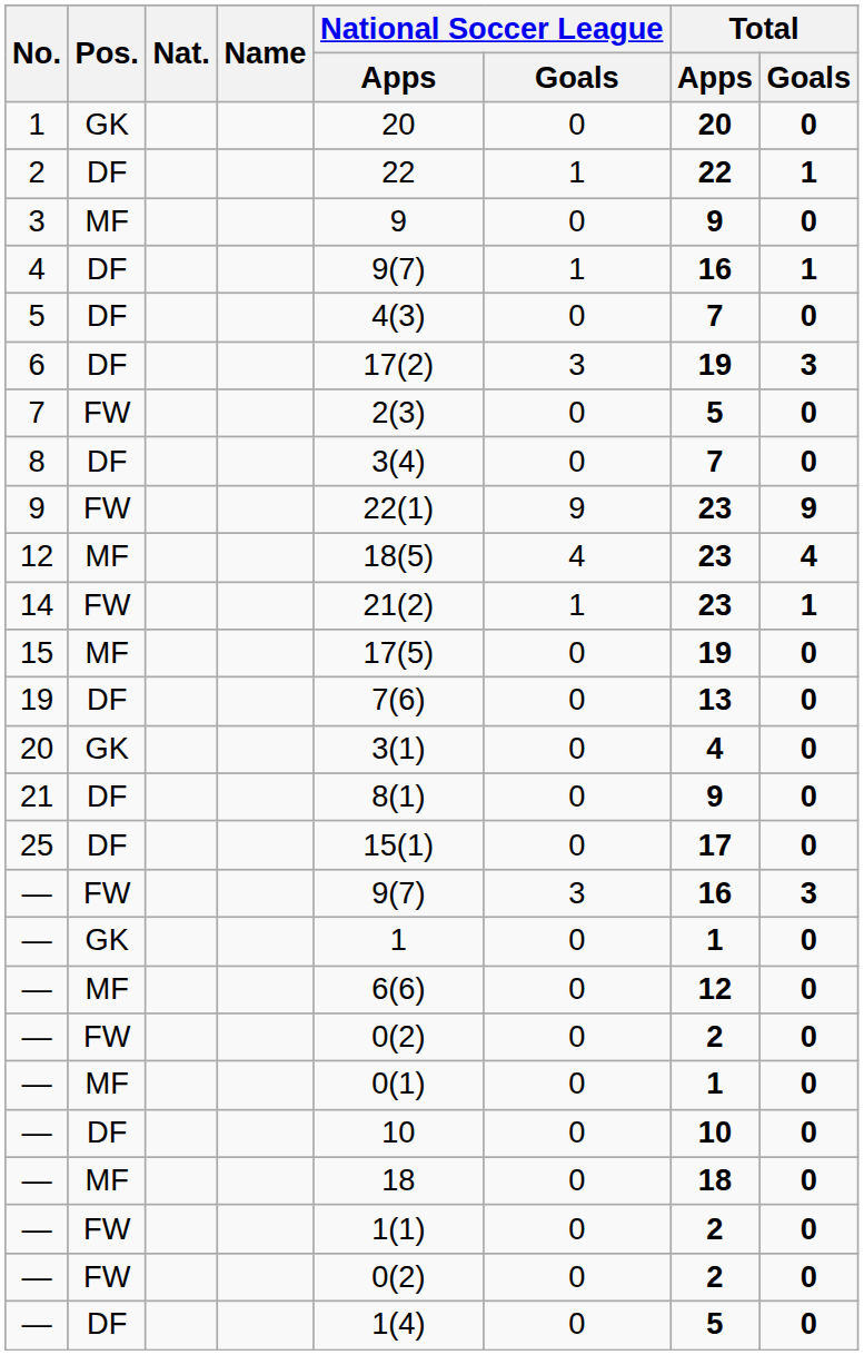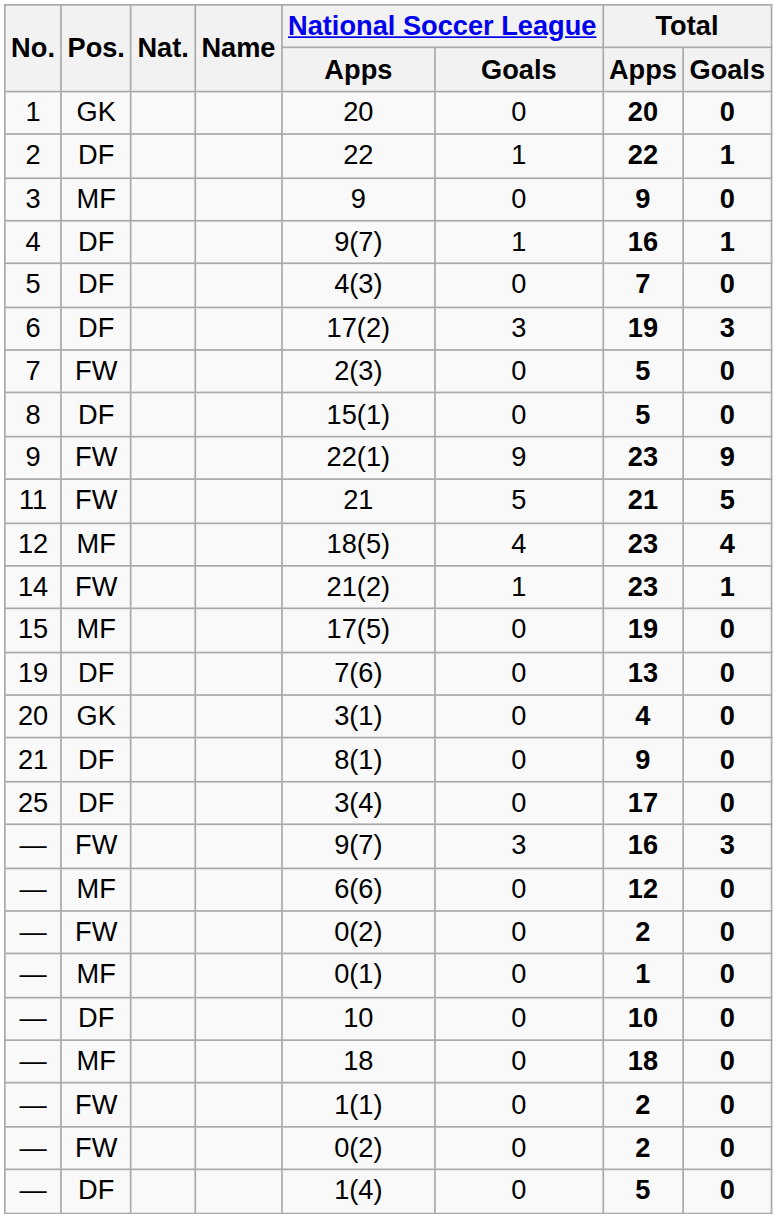8 | National Soccer League / Apps: 3(4) -> 15(1)
8 | Total / Apps: 7 -> 5
+ row: 11 | FW | 21 | 5 | 21 | 5
25 | National Soccer League / Apps: 15(1) -> 3(4)
- row: — | GK | 1 | 0 | 1 | 0
